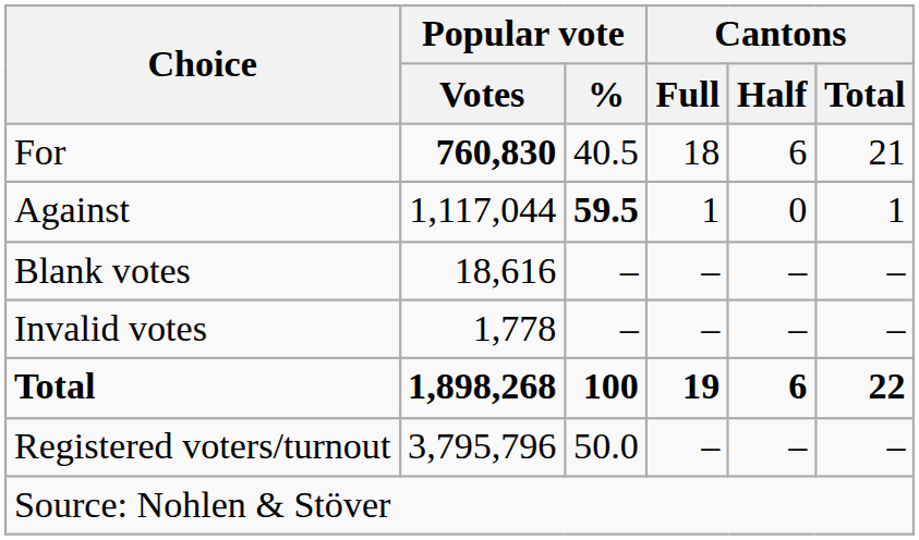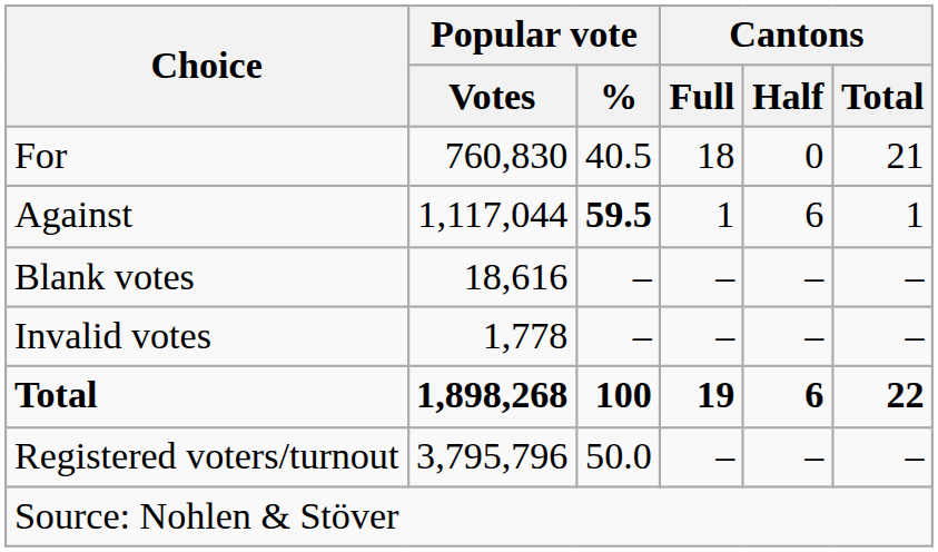For | Popular vote / Votes: bold -> normal
For | Cantons / Half: 6 -> 0
Against | Cantons / Half: 0 -> 6
